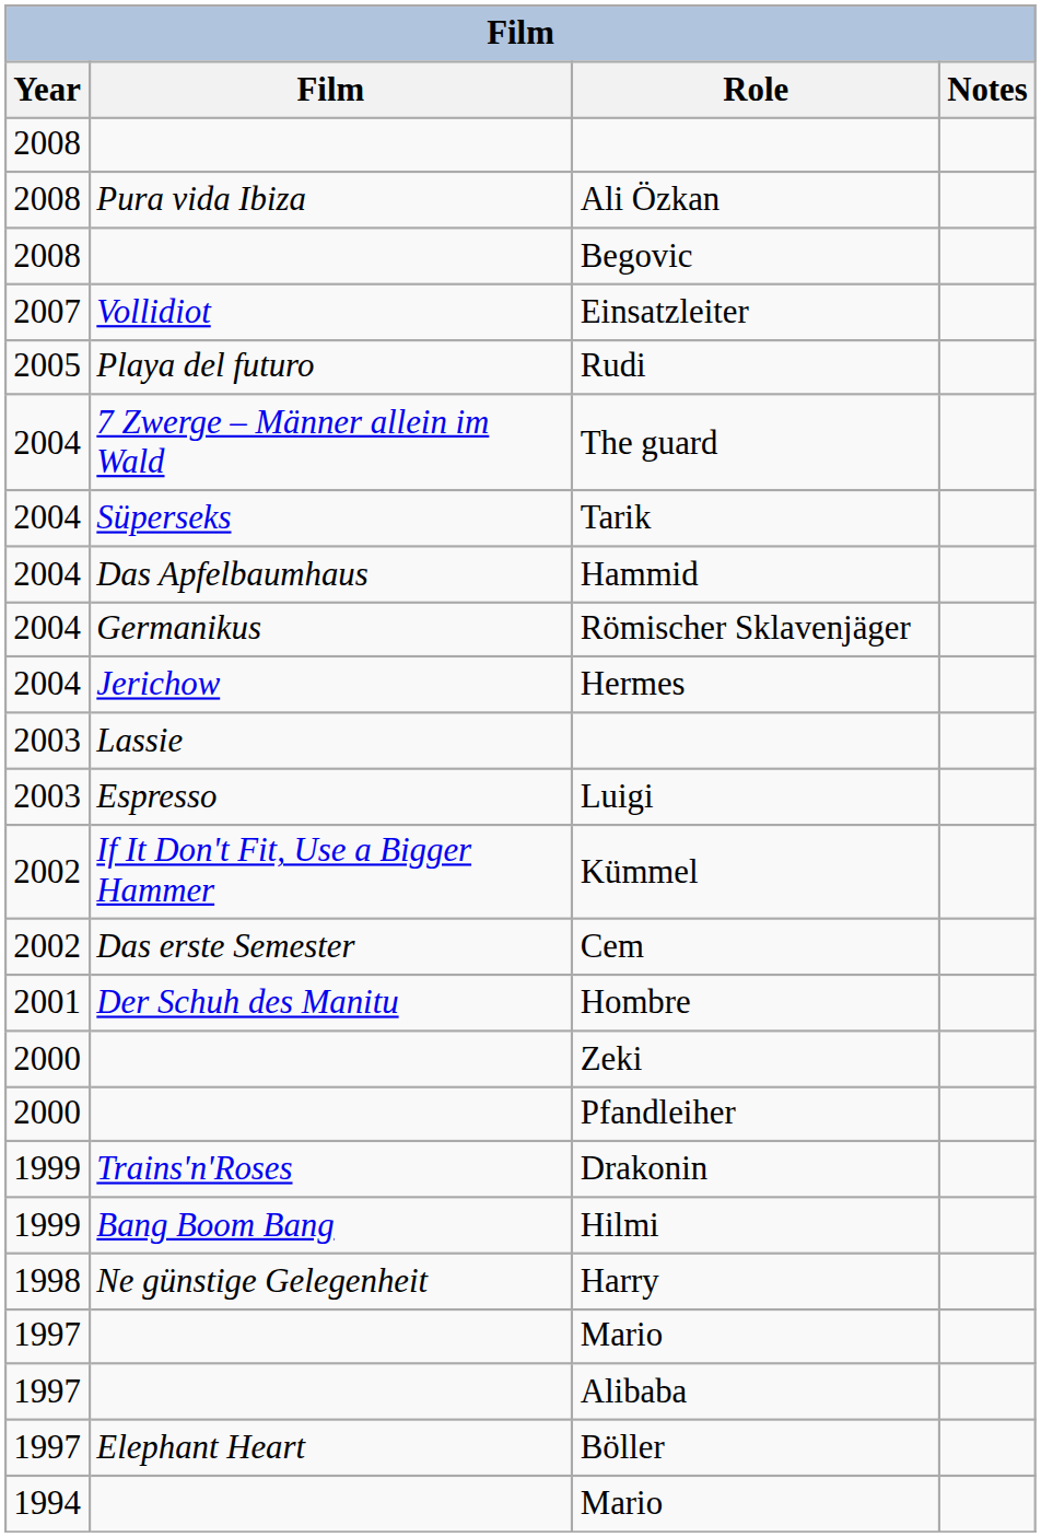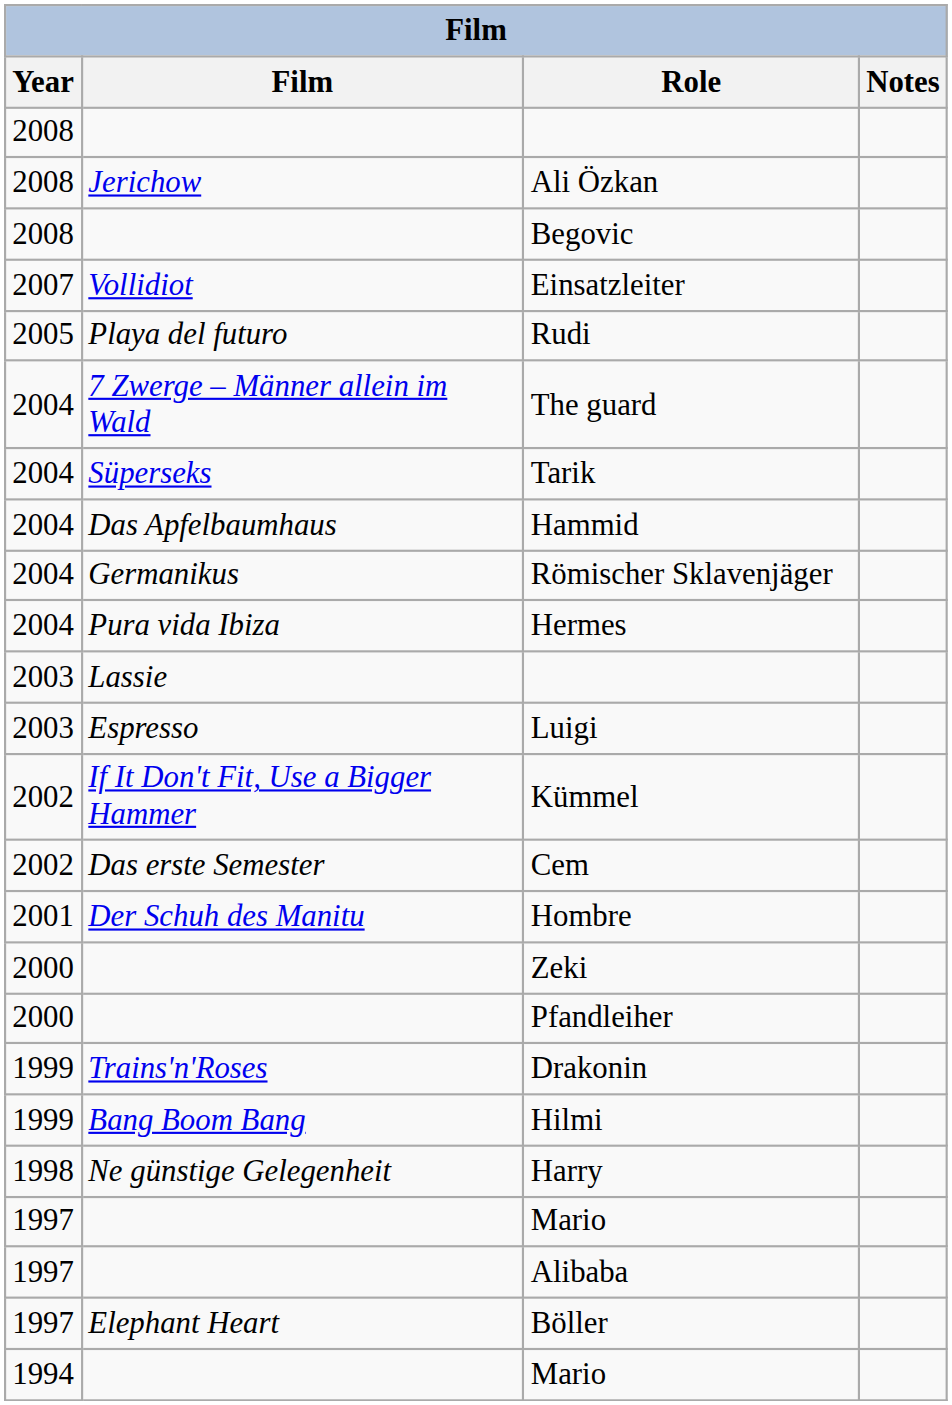Ali Özkan | Film: Pura vida Ibiza -> Jerichow
Hermes | Film: Jerichow -> Pura vida Ibiza
